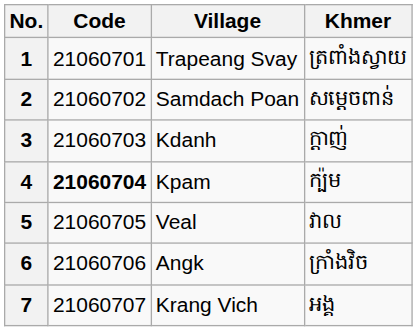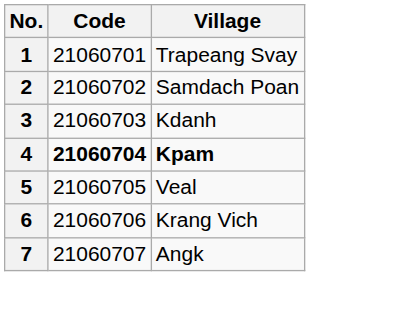- column: Khmer | ត្រពាំងស្វាយ | សម្ដេចពាន់ | ក្ដាញ់ | ក្ប៉ម | វាល | ក្រាំងវិច | អង្គ
4 | Village: normal -> bold
6 | Village: Angk -> Krang Vich
7 | Village: Krang Vich -> Angk
